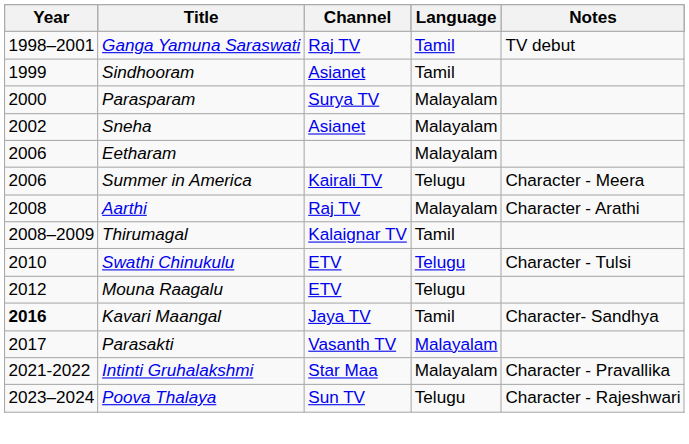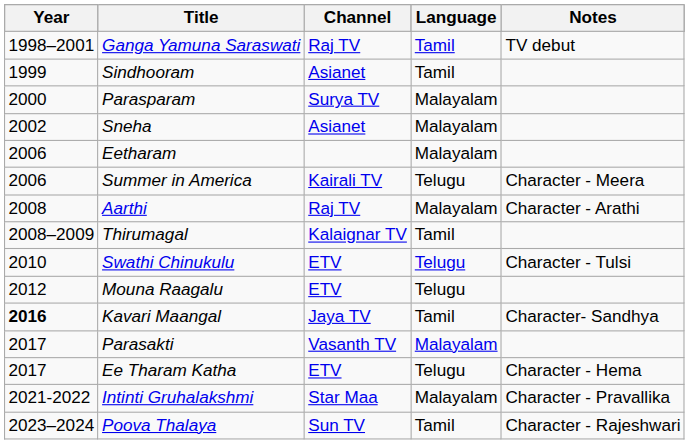+ row: 2017 | Ee Tharam Katha | ETV | Telugu | Character - Hema
Poova Thalaya | Language: Telugu -> Tamil
